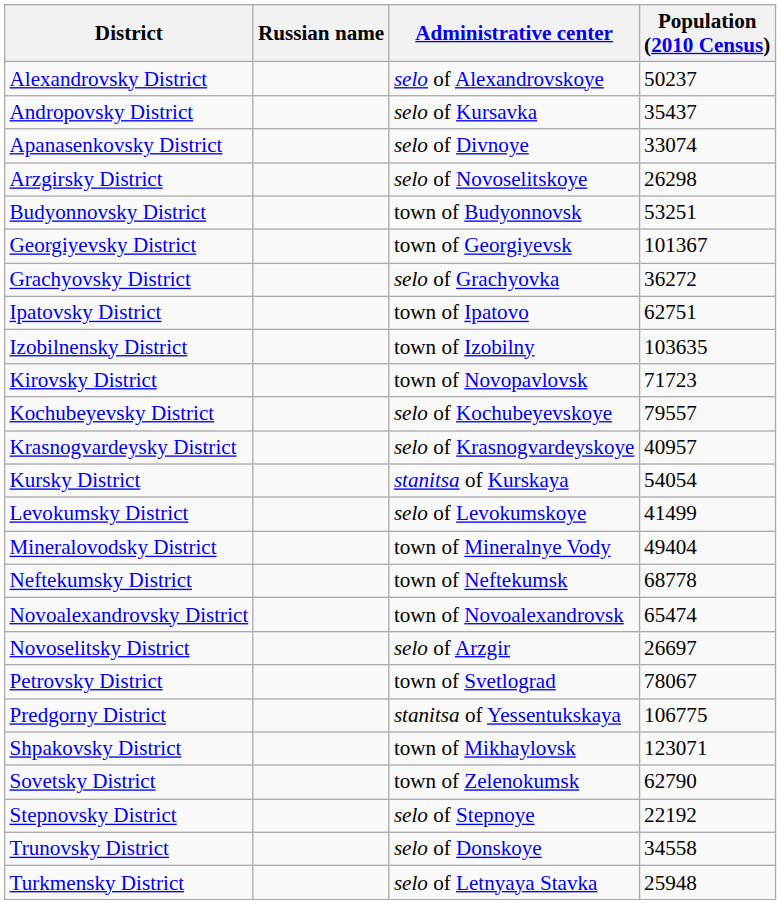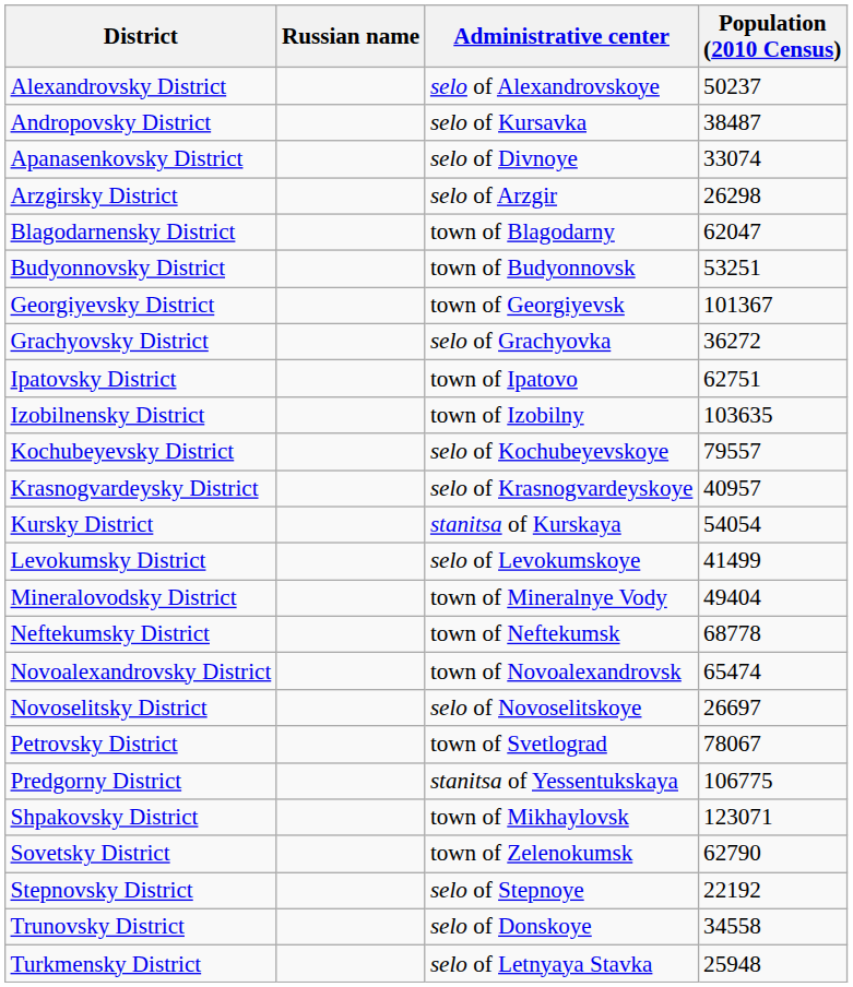Andropovsky District | Population (2010 Census): 35437 -> 38487
Arzgirsky District | Administrative center: selo of Novoselitskoye -> selo of Arzgir
+ row: Blagodarnensky District | town of Blagodarny | 62047
- row: Kirovsky District | town of Novopavlovsk | 71723
Novoselitsky District | Administrative center: selo of Arzgir -> selo of Novoselitskoye
